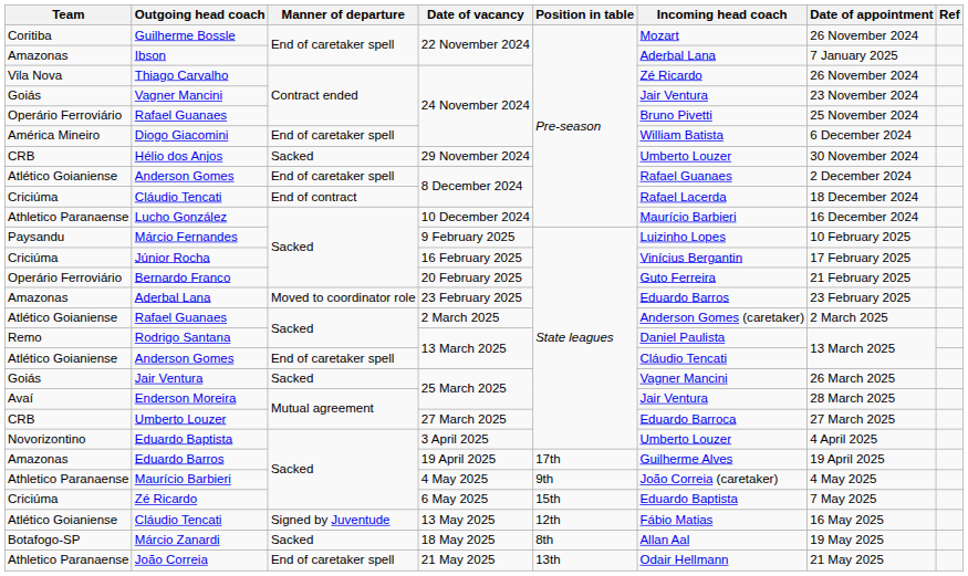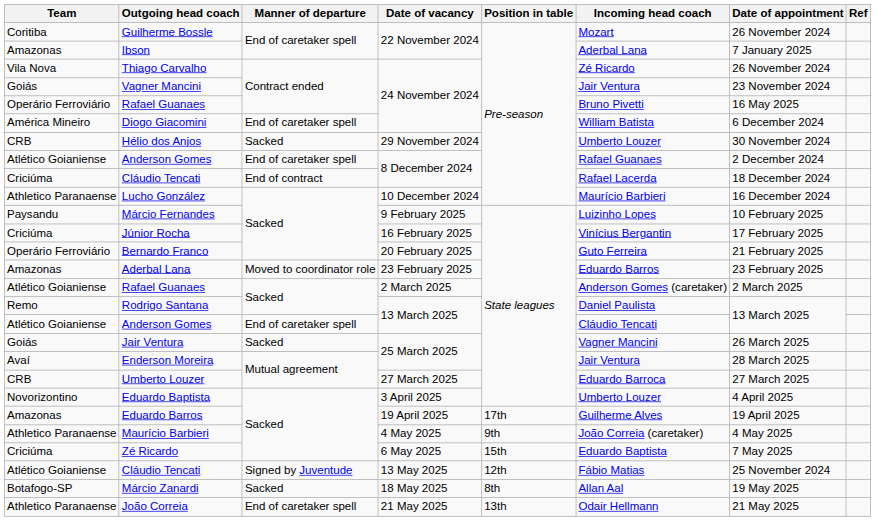Rafael Guanaes / 24 November 2024 | Date of appointment: 25 November 2024 -> 16 May 2025
Cláudio Tencati / 13 May 2025 | Date of appointment: 16 May 2025 -> 25 November 2024
